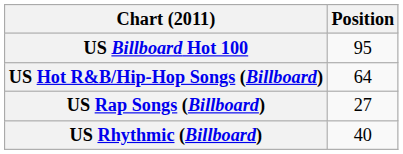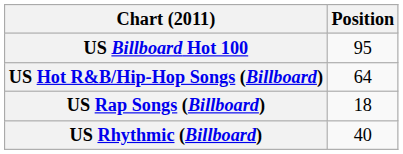US Rap Songs (Billboard) | Position: 27 -> 18
